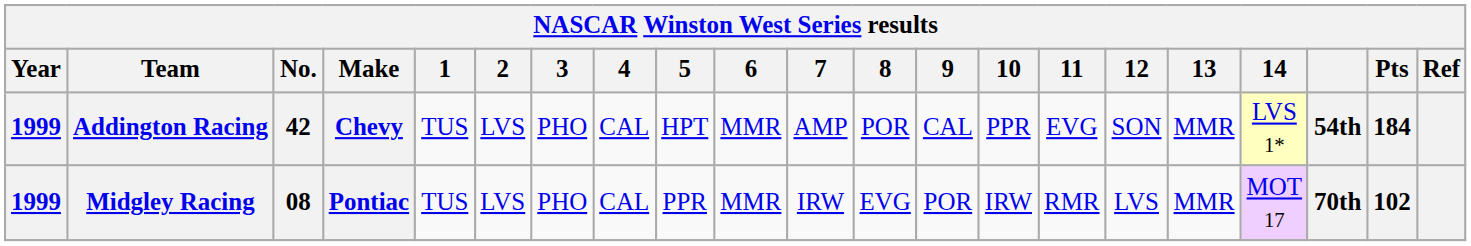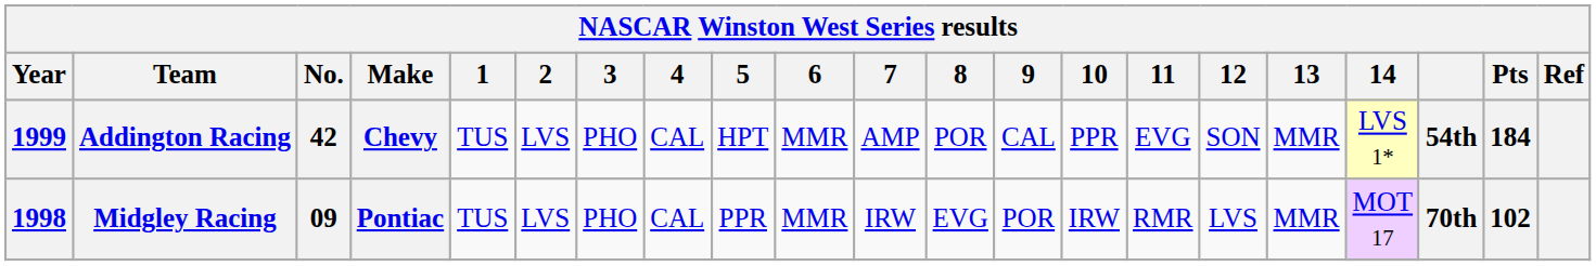Midgley Racing | Year: 1999 -> 1998
Midgley Racing | No.: 08 -> 09
